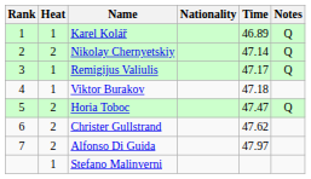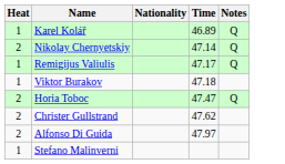- column: Rank | 1 | 2 | 3 | 4 | 5 | 6 | 7
